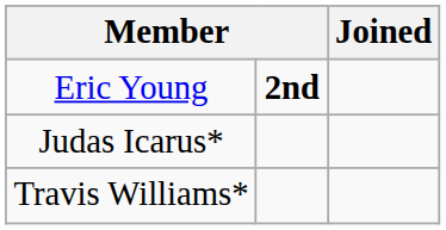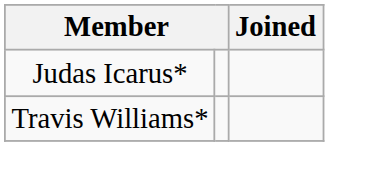- row: Eric Young | 2nd
